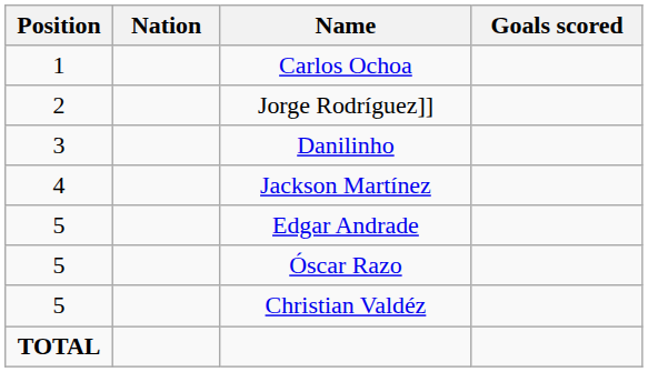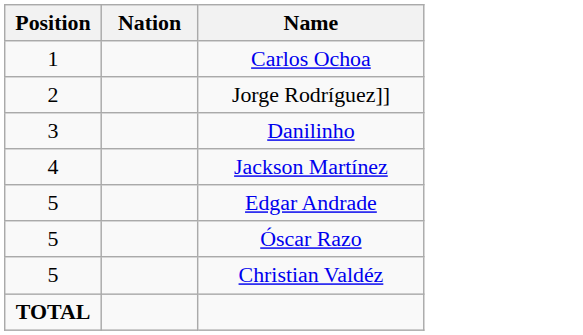- column: Goals scored
